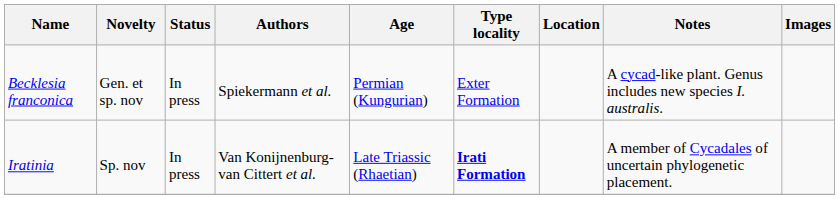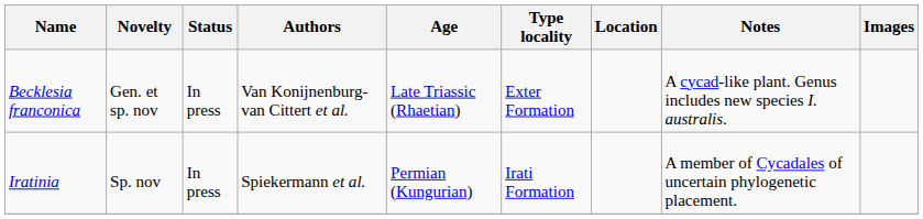Becklesia franconica | Authors: Spiekermann et al. -> Van Konijnenburg-van Cittert et al.
Becklesia franconica | Age: Permian (Kungurian) -> Late Triassic (Rhaetian)
Iratinia | Authors: Van Konijnenburg-van Cittert et al. -> Spiekermann et al.
Iratinia | Age: Late Triassic (Rhaetian) -> Permian (Kungurian)
Iratinia | Type locality: bold -> normal
